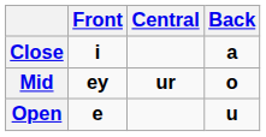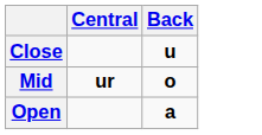- column: Front | i | ey | e
Close | Back: a -> u
Open | Back: u -> a
